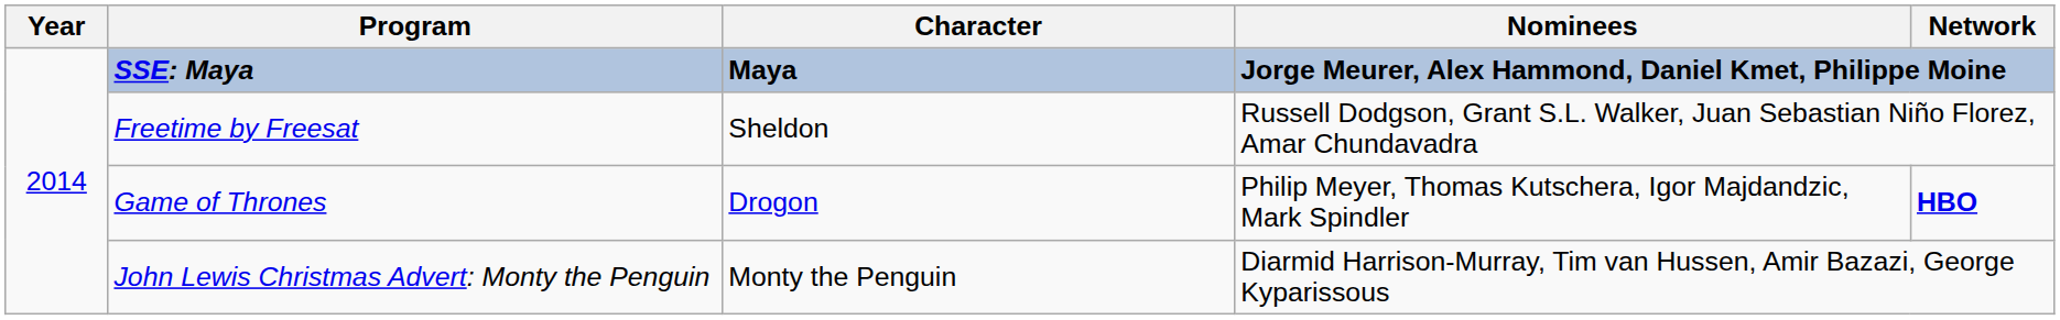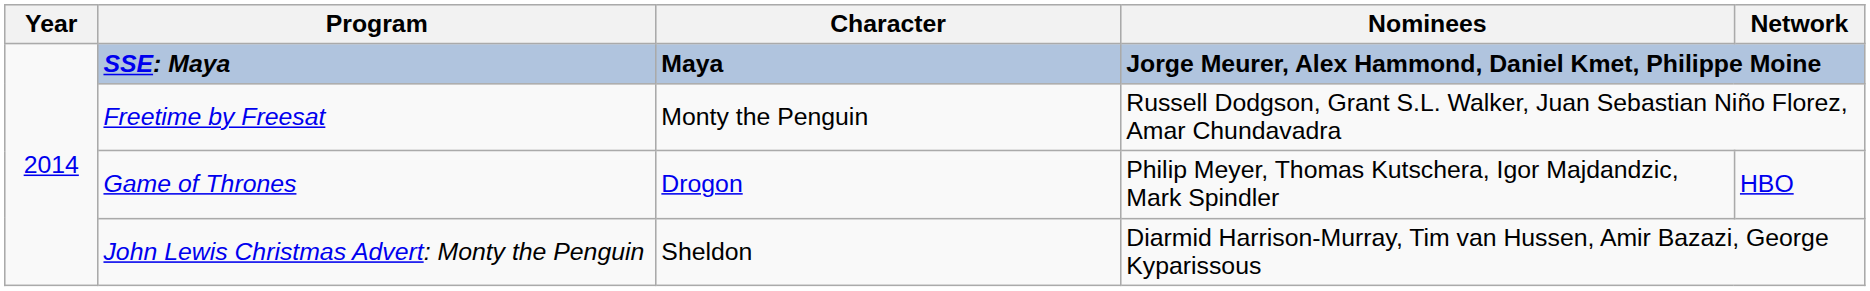Freetime by Freesat | Character: Sheldon -> Monty the Penguin
Game of Thrones | Network: bold -> normal
John Lewis Christmas Advert: Monty the Penguin | Character: Monty the Penguin -> Sheldon
